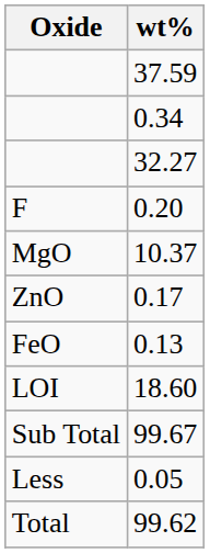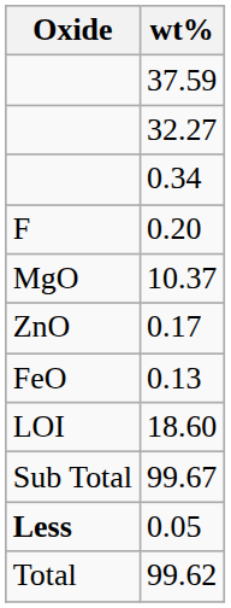rows swapped: 32.27 <-> 0.34
0.05 | Oxide: normal -> bold
